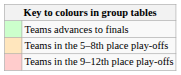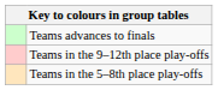rows swapped: Teams in the 5–8th place play-offs <-> Teams in the 9–12th place play-offs
